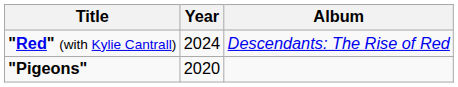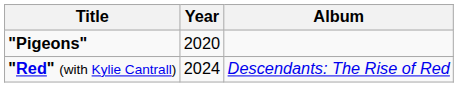rows swapped: "Pigeons" <-> "Red" (with Kylie Cantrall)
